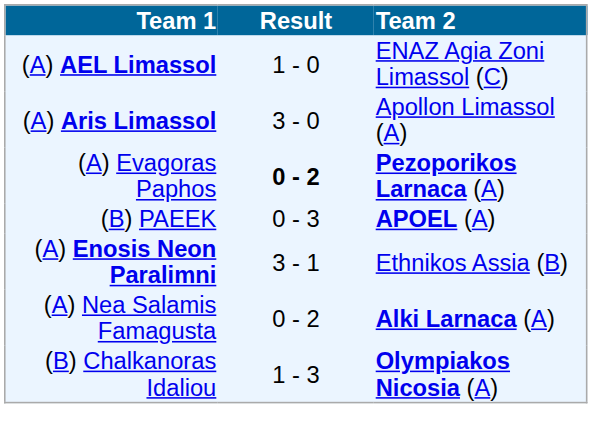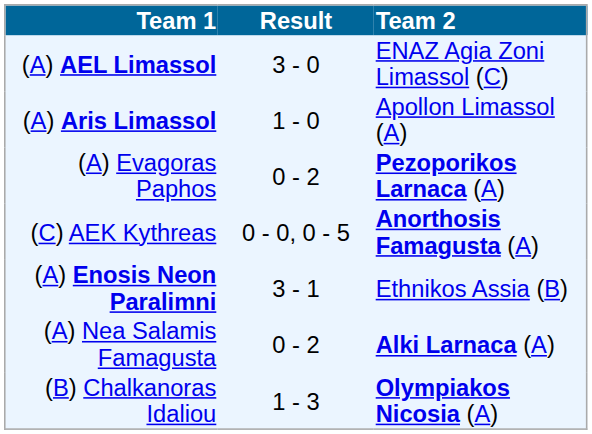(A) AEL Limassol | Result: 1 - 0 -> 3 - 0
(A) Aris Limassol | Result: 3 - 0 -> 1 - 0
(A) Evagoras Paphos | Result: bold -> normal
+ row: (C) AEK Kythreas | 0 - 0, 0 - 5 | Anorthosis Famagusta (A)
- row: (B) PAEEK | 0 - 3 | APOEL (A)
